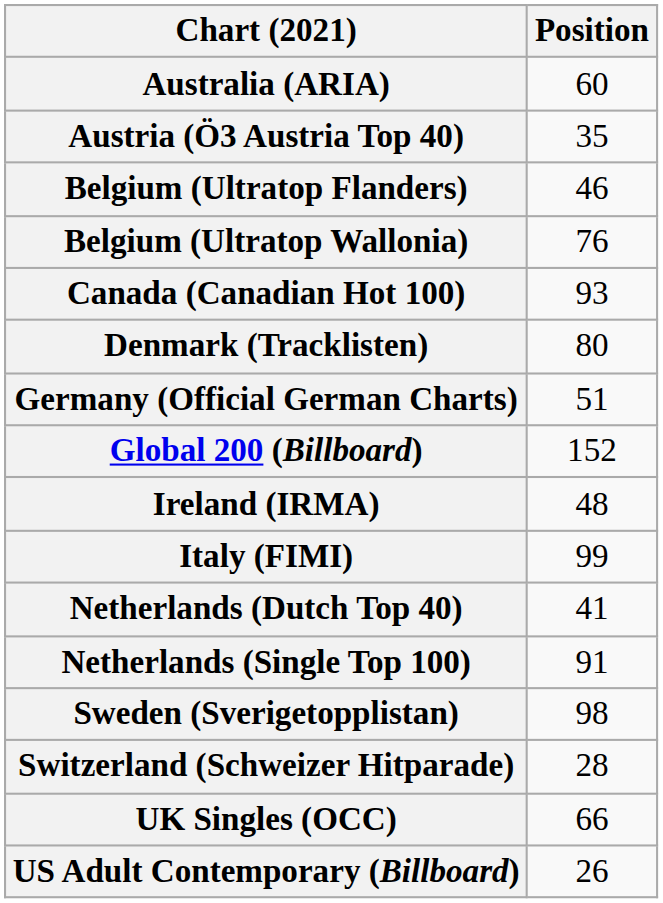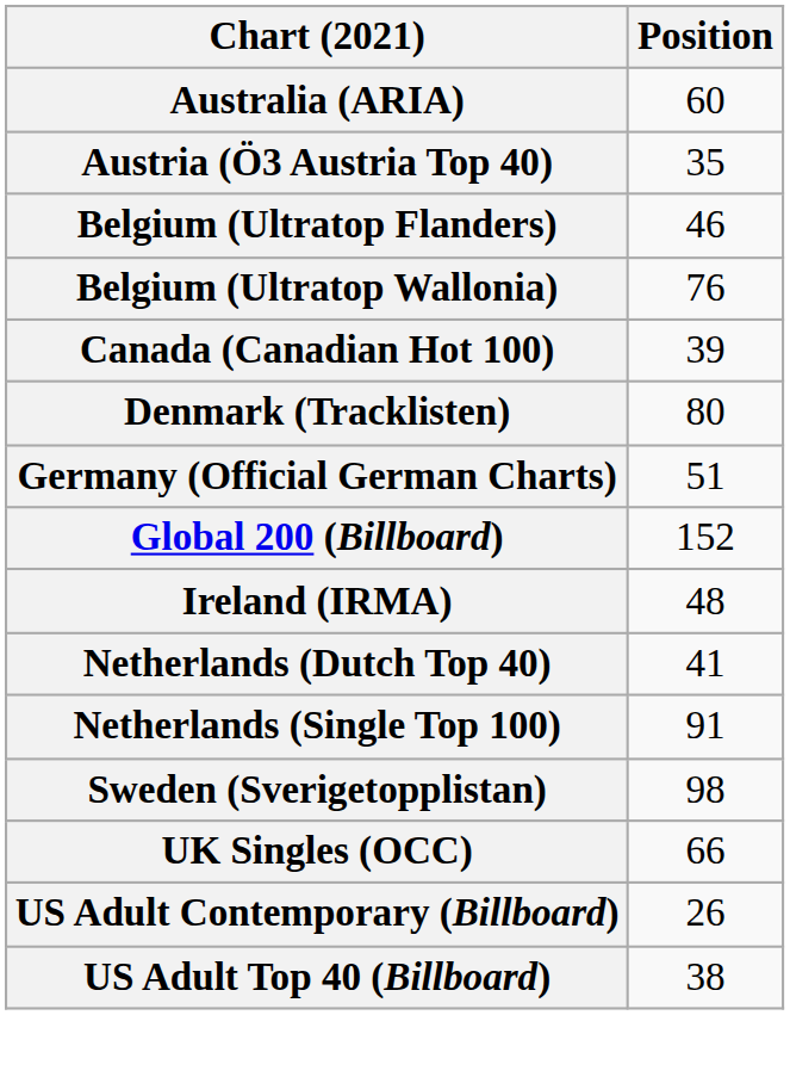Canada (Canadian Hot 100) | Position: 93 -> 39
- row: Italy (FIMI) | 99
- row: Switzerland (Schweizer Hitparade) | 28
+ row: US Adult Top 40 (Billboard) | 38
